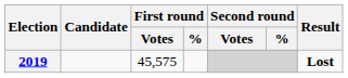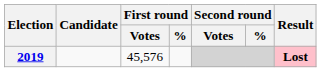2019 | First round / Votes: 45,575 -> 45,576
2019 | Result: no background -> pink background
